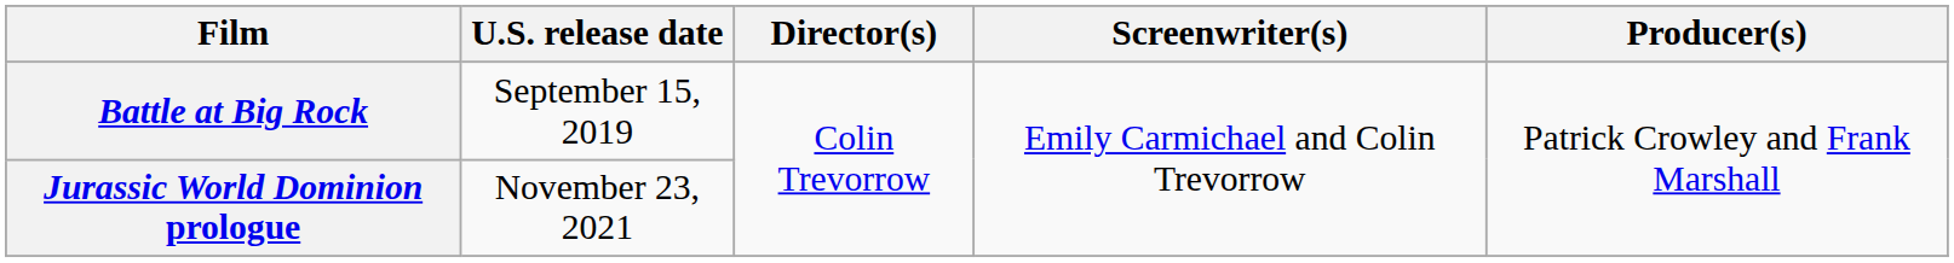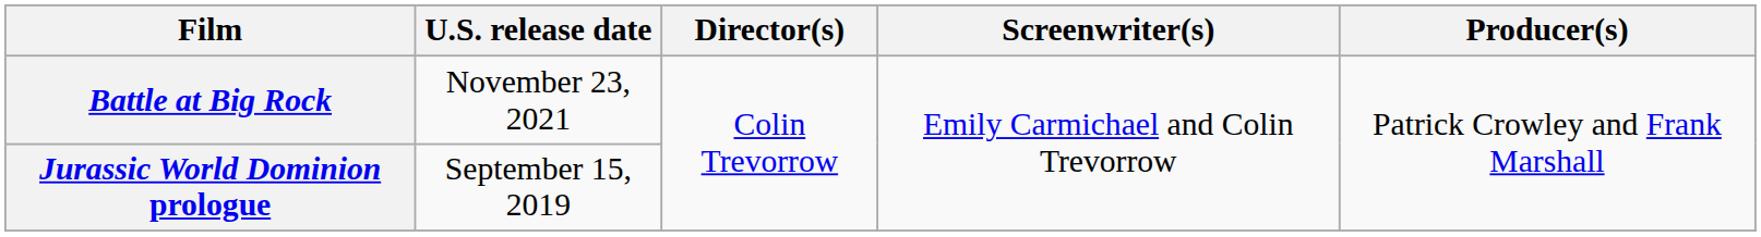Battle at Big Rock | U.S. release date: September 15, 2019 -> November 23, 2021
Jurassic World Dominion prologue | U.S. release date: November 23, 2021 -> September 15, 2019
